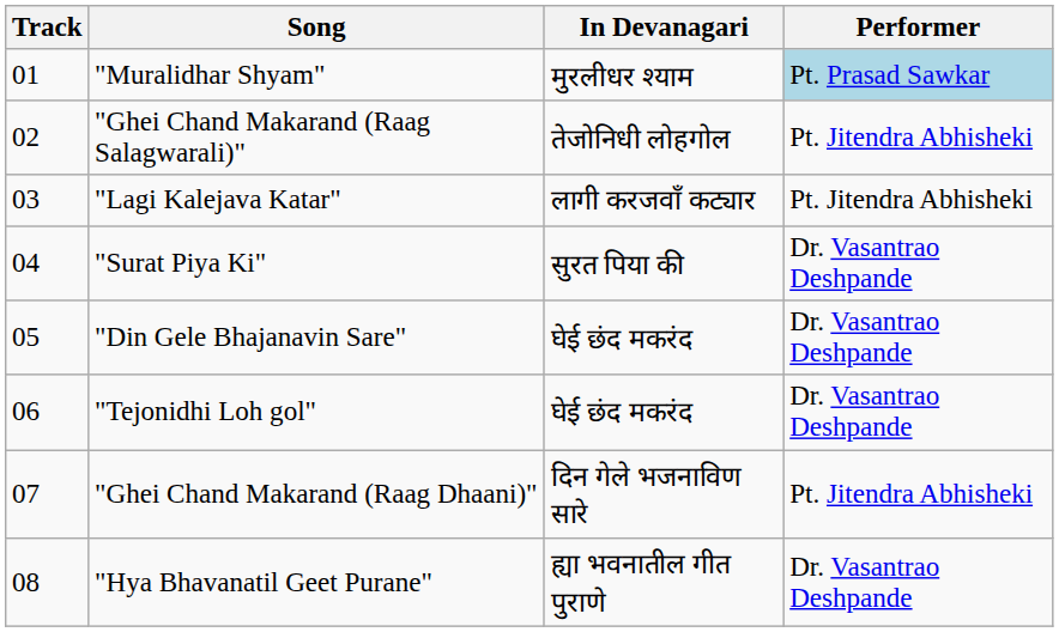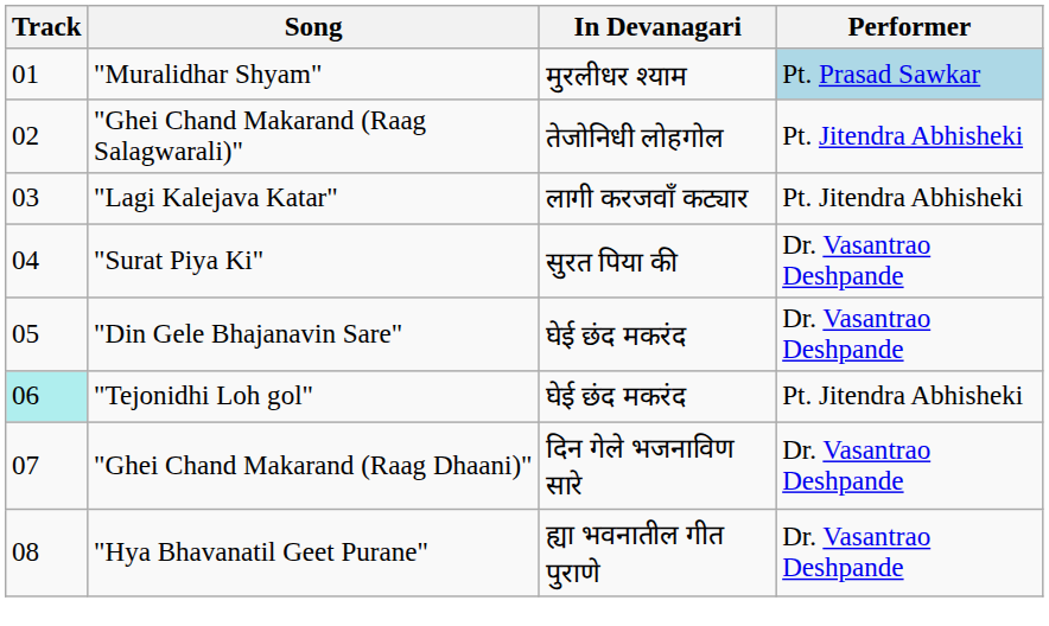"Tejonidhi Loh gol" | Track: no background -> paleturquoise background
"Tejonidhi Loh gol" | Performer: Dr. Vasantrao Deshpande -> Pt. Jitendra Abhisheki
"Ghei Chand Makarand (Raag Dhaani)" | Performer: Pt. Jitendra Abhisheki -> Dr. Vasantrao Deshpande
